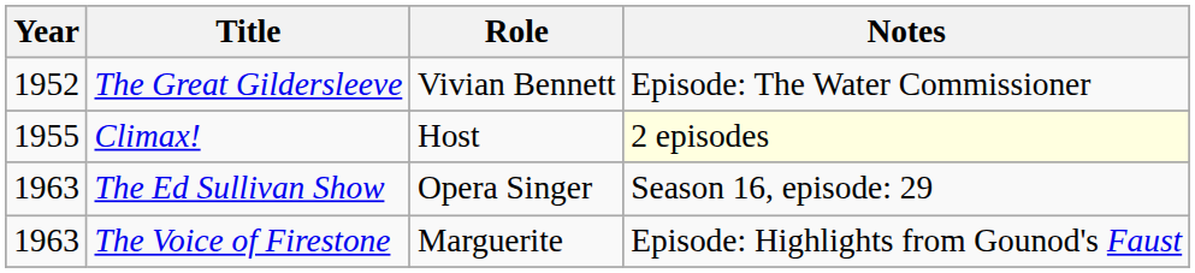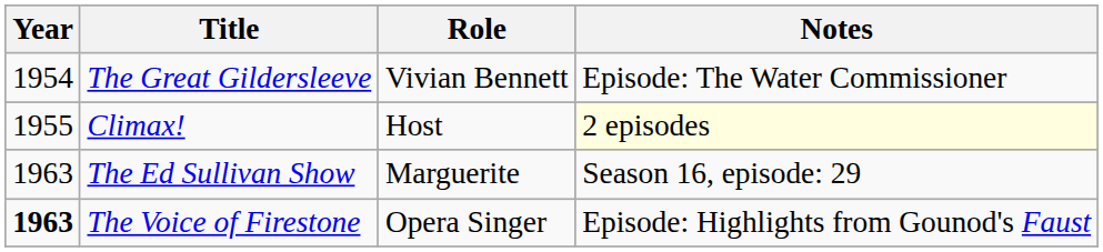The Great Gildersleeve | Year: 1952 -> 1954
The Ed Sullivan Show | Role: Opera Singer -> Marguerite
The Voice of Firestone | Year: normal -> bold
The Voice of Firestone | Role: Marguerite -> Opera Singer
